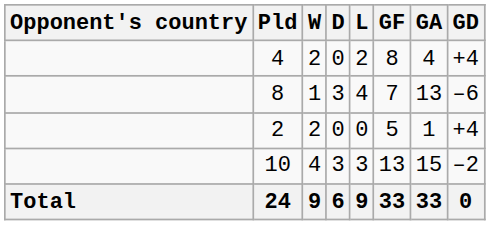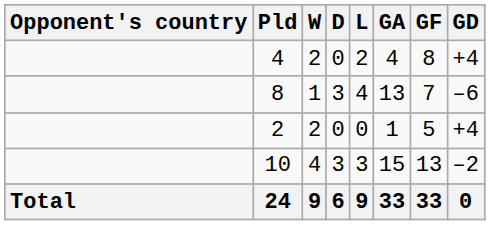columns swapped: GF <-> GA
